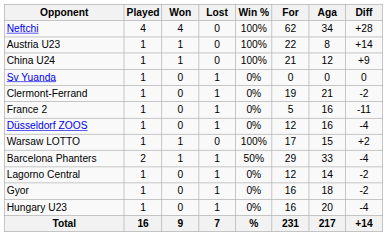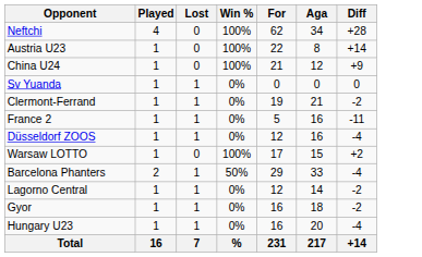- column: Won | 4 | 1 | 1 | 0 | 0 | 0 | 0 | 1 | 1 | 0 | 0 | 0 | 9
